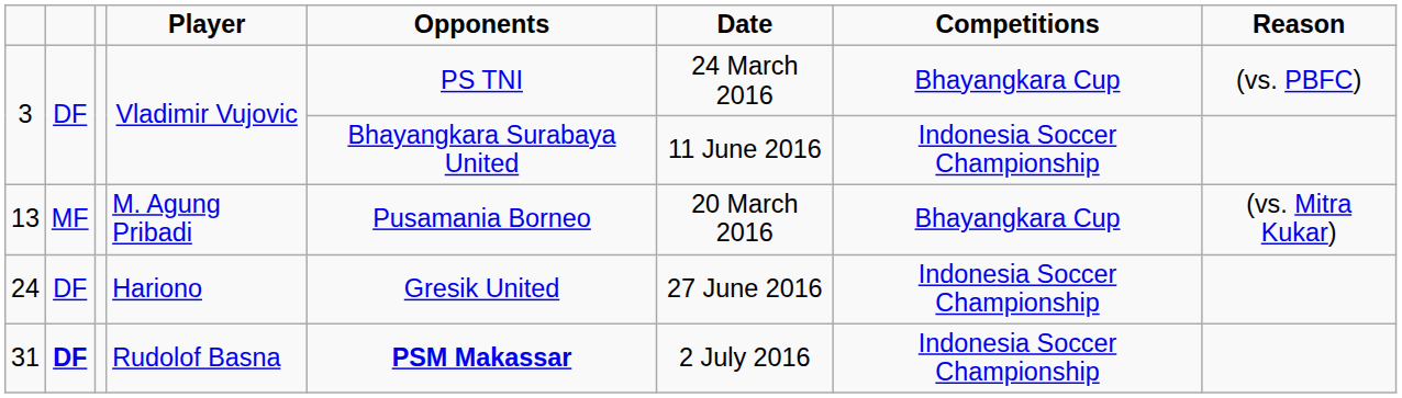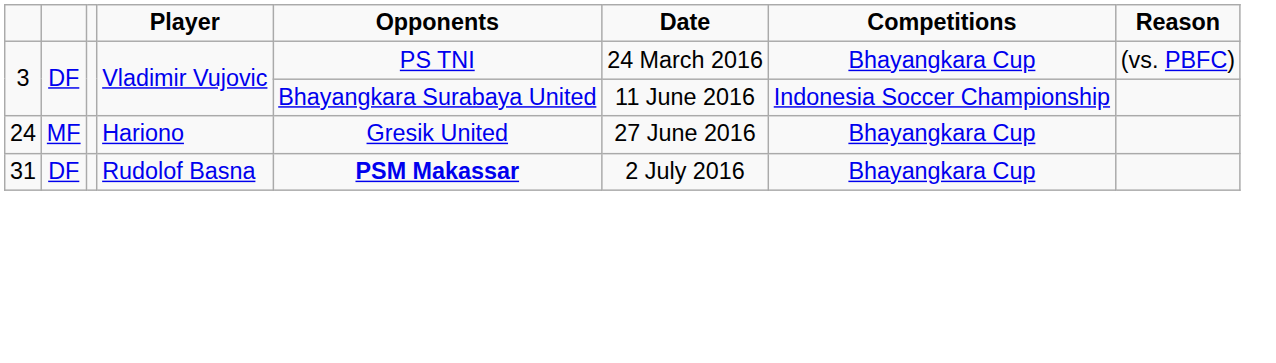- row: 13 | MF | M. Agung Pribadi | Pusamania Borneo | 20 March 2016 | Bhayangkara Cup | (vs. Mitra Kukar)
24 | column 2: DF -> MF
24 | Competitions: Indonesia Soccer Championship -> Bhayangkara Cup
31 | column 2: bold -> normal
31 | Competitions: Indonesia Soccer Championship -> Bhayangkara Cup
